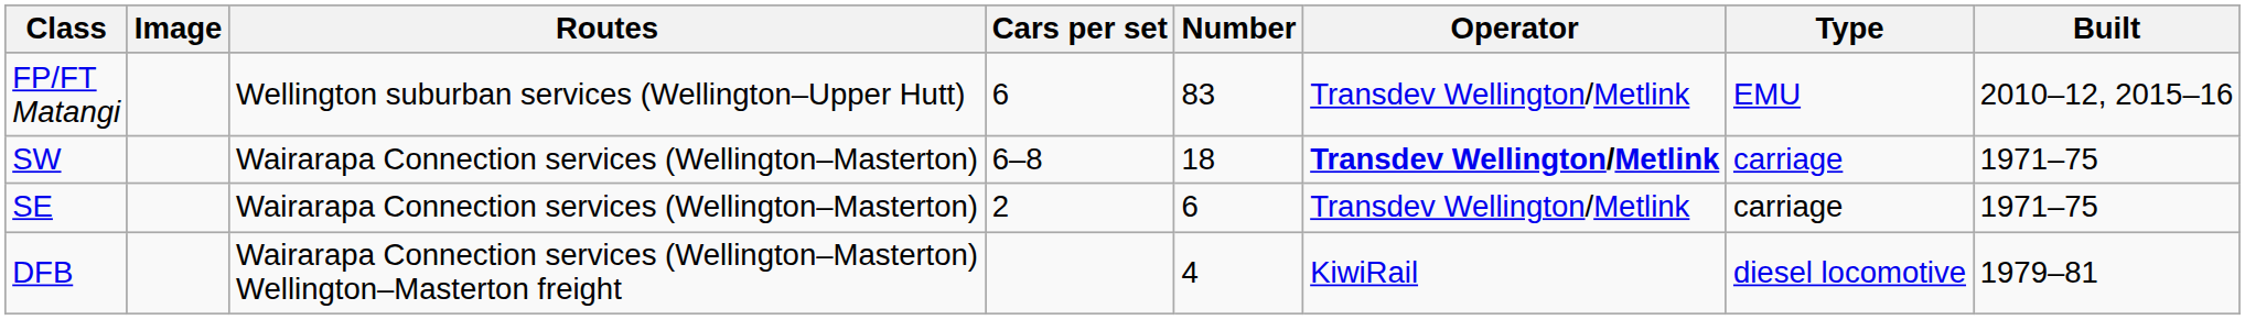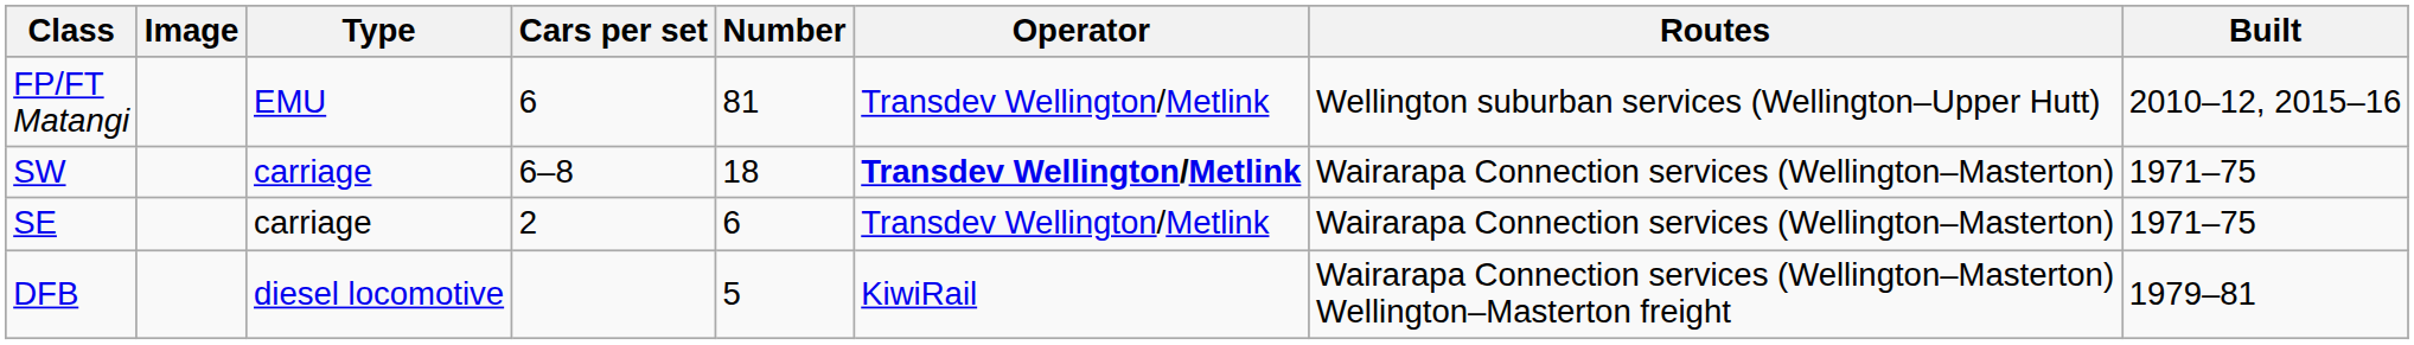columns swapped: Type <-> Routes
FP/FT Matangi | Number: 83 -> 81
DFB | Number: 4 -> 5
